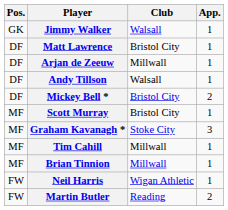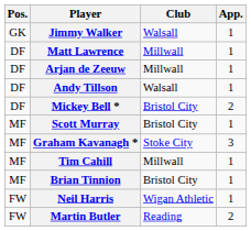Matt Lawrence | Club: Bristol City -> Millwall
Brian Tinnion | Club: Millwall -> Bristol City
